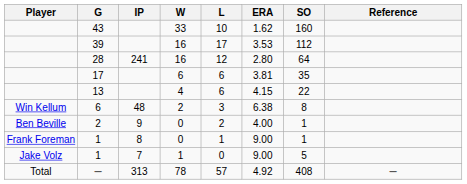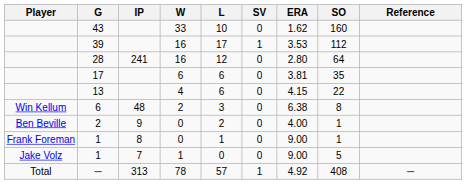+ column: SV | 0 | 1 | 0 | 0 | 0 | 0 | 0 | 0 | 0 | 1
